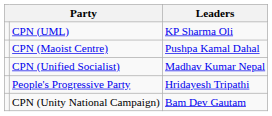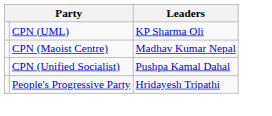CPN (Maoist Centre) | Leaders: Pushpa Kamal Dahal -> Madhav Kumar Nepal
CPN (Unified Socialist) | Leaders: Madhav Kumar Nepal -> Pushpa Kamal Dahal
- row: CPN (Unity National Campaign) | Bam Dev Gautam
